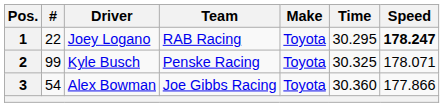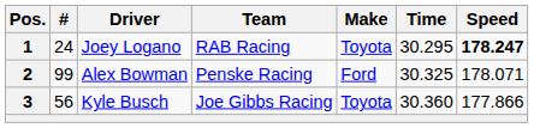1 | #: 22 -> 24
2 | Driver: Kyle Busch -> Alex Bowman
2 | Make: Toyota -> Ford
3 | #: 54 -> 56
3 | Driver: Alex Bowman -> Kyle Busch
